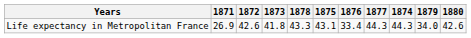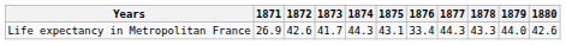columns swapped: 1874 <-> 1878
Life expectancy in Metropolitan France | 1873: 41.8 -> 41.7
Life expectancy in Metropolitan France | 1879: 34.0 -> 44.0
